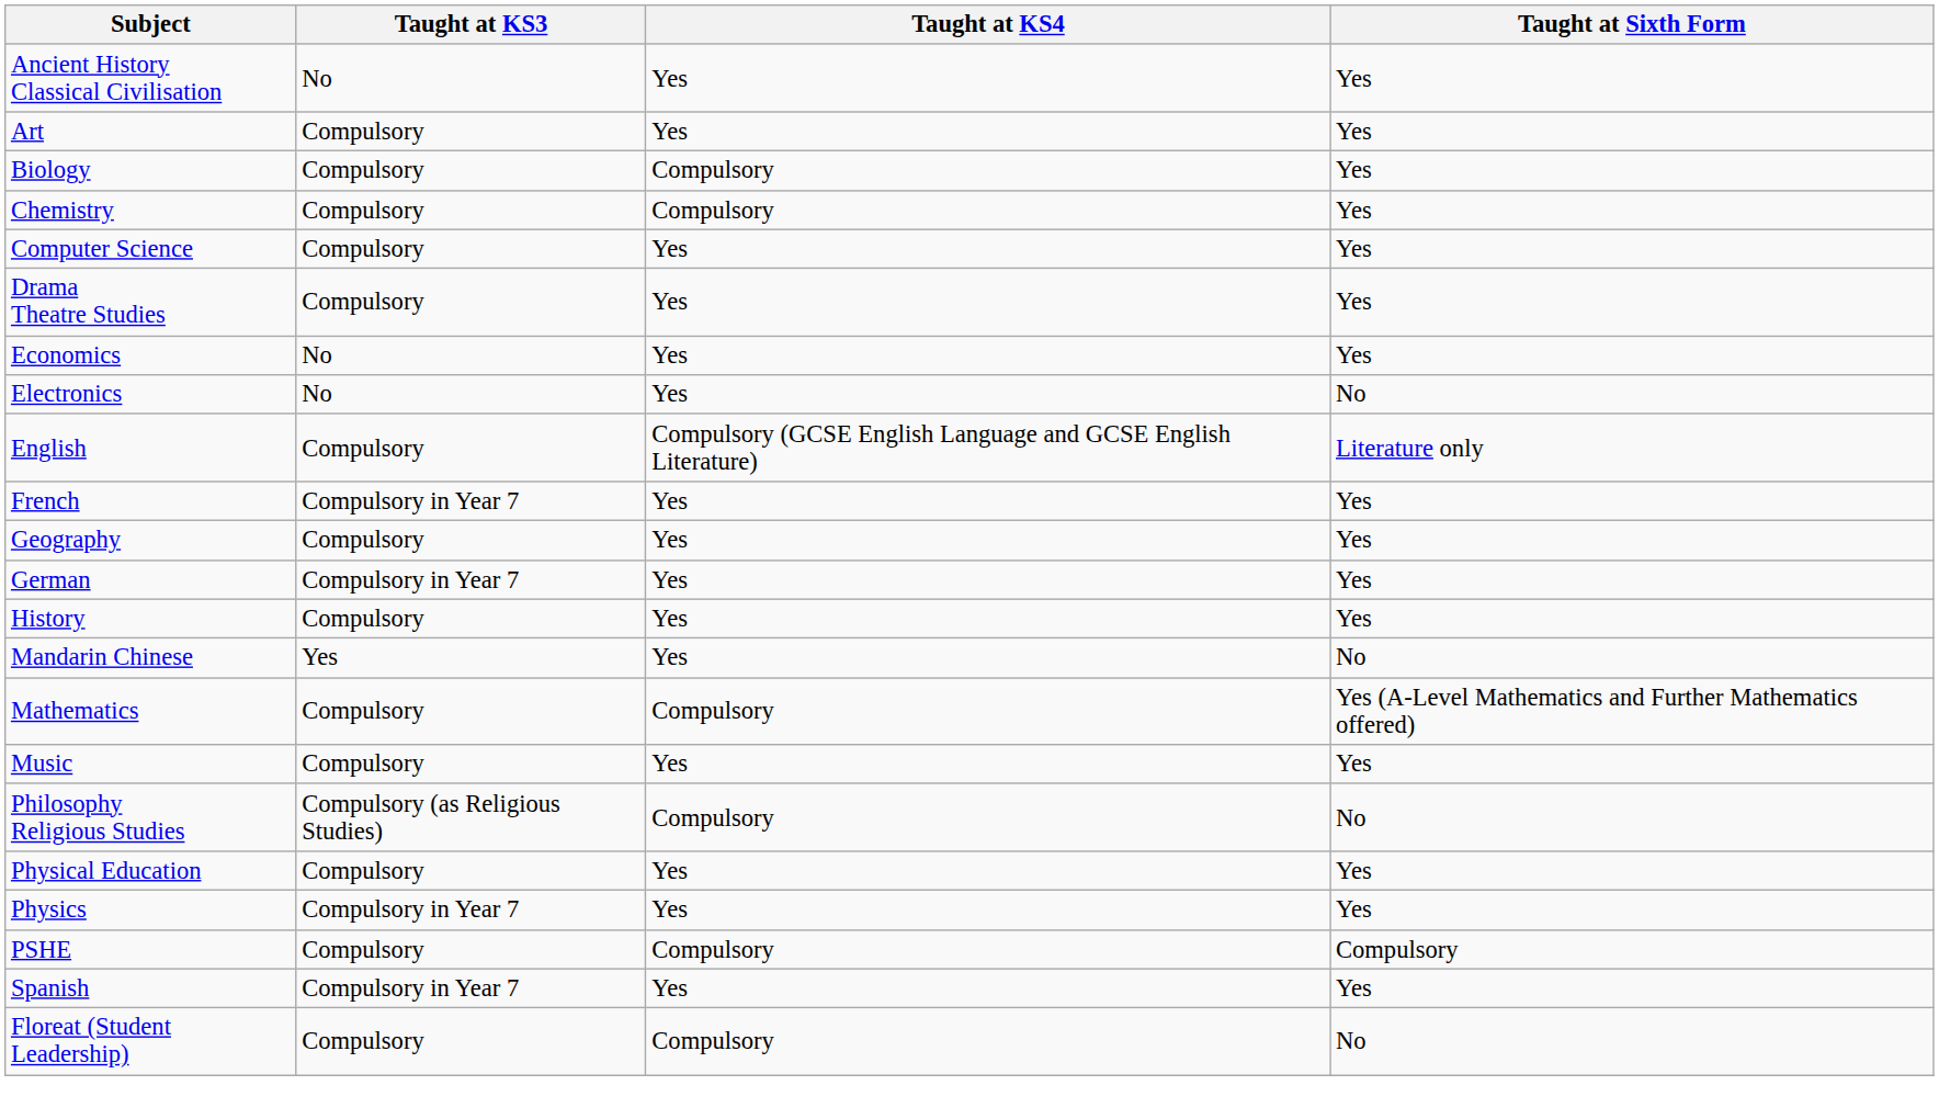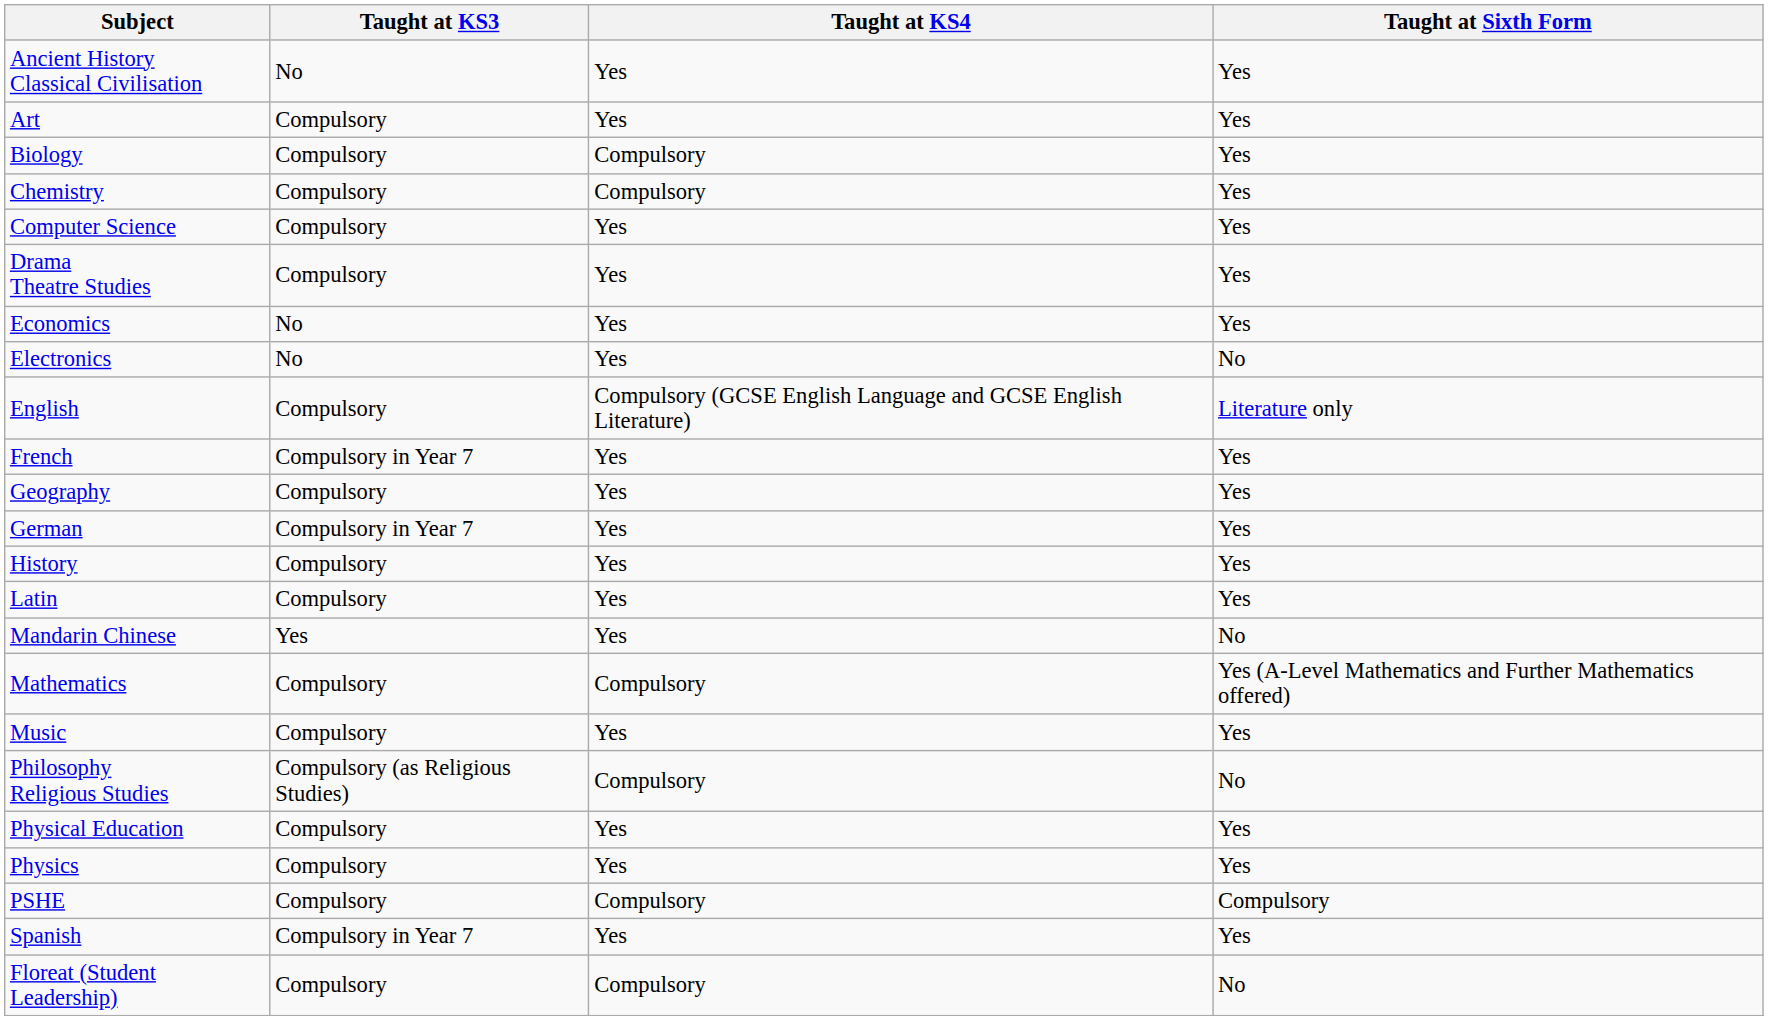+ row: Latin | Compulsory | Yes | Yes
Physics | Taught at KS3: Compulsory in Year 7 -> Compulsory
